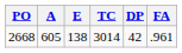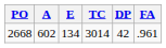2668 | A: 605 -> 602
2668 | E: 138 -> 134
